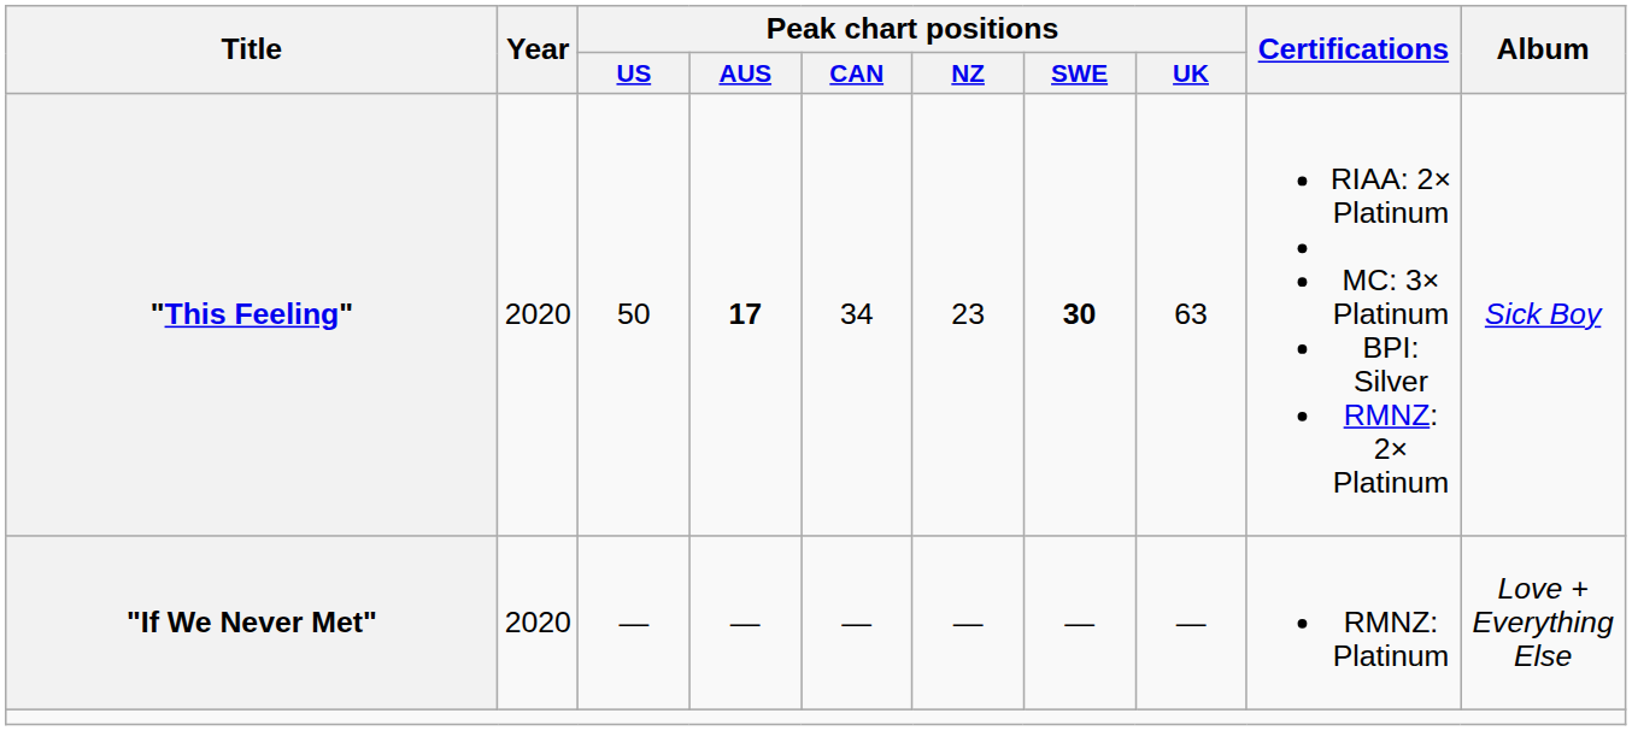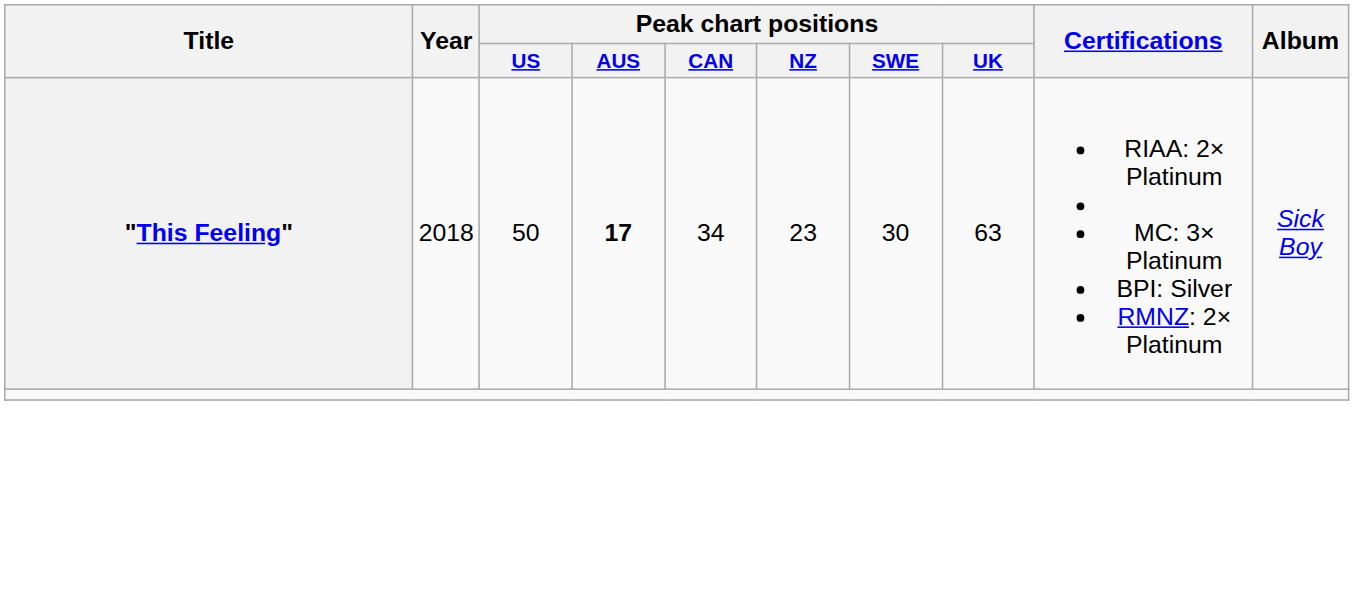"This Feeling" | Year: 2020 -> 2018
"This Feeling" | Peak chart positions / SWE: bold -> normal
- row: "If We Never Met" | 2020 | — | — | — | — | — | — | RMNZ: Platinum | Love + Everything Else
